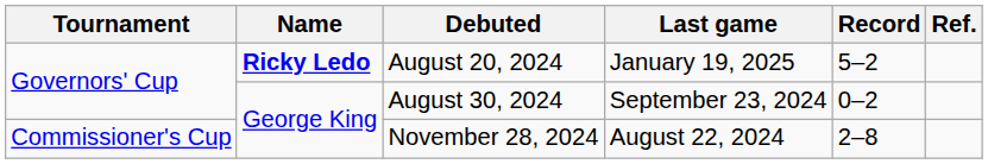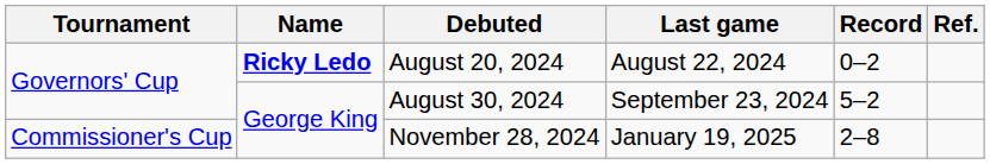August 20, 2024 | Last game: January 19, 2025 -> August 22, 2024
August 20, 2024 | Record: 5–2 -> 0–2
August 30, 2024 | Record: 0–2 -> 5–2
November 28, 2024 | Last game: August 22, 2024 -> January 19, 2025
